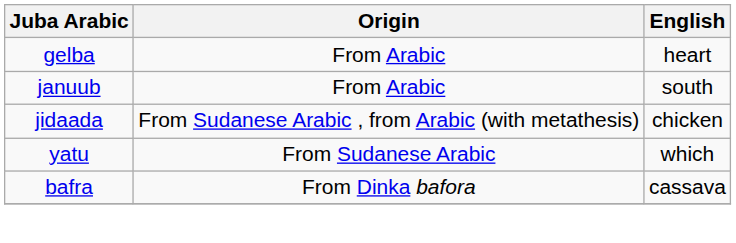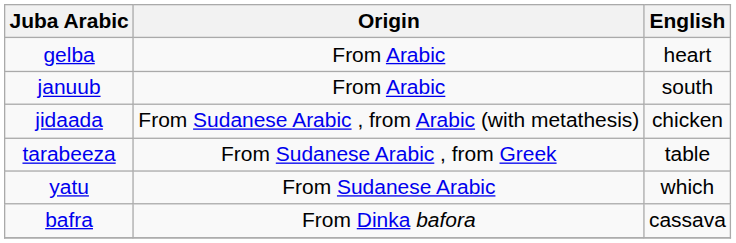+ row: tarabeeza | From Sudanese Arabic , from Greek | table
